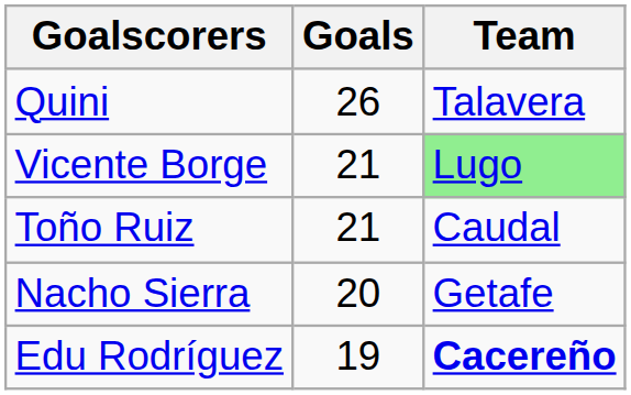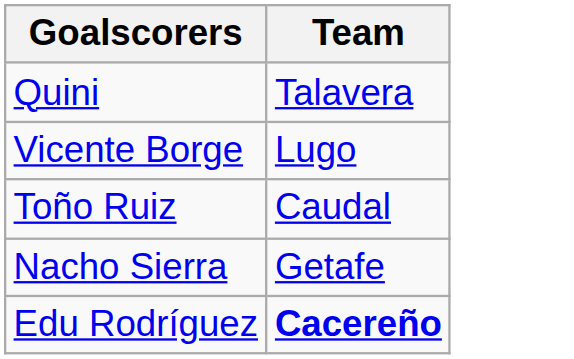- column: Goals | 26 | 21 | 21 | 20 | 19
Vicente Borge | Team: lightgreen background -> no background
